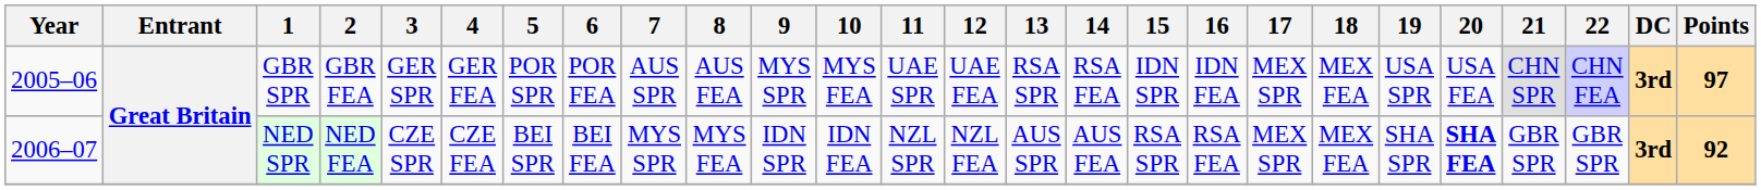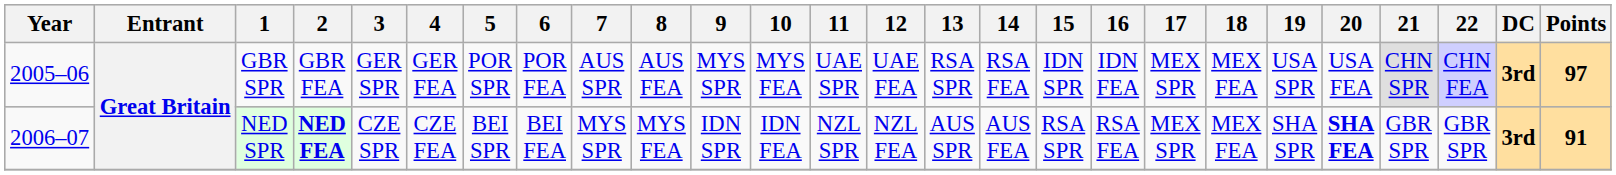NED SPR | 2: normal -> bold
NED SPR | Points: 92 -> 91
